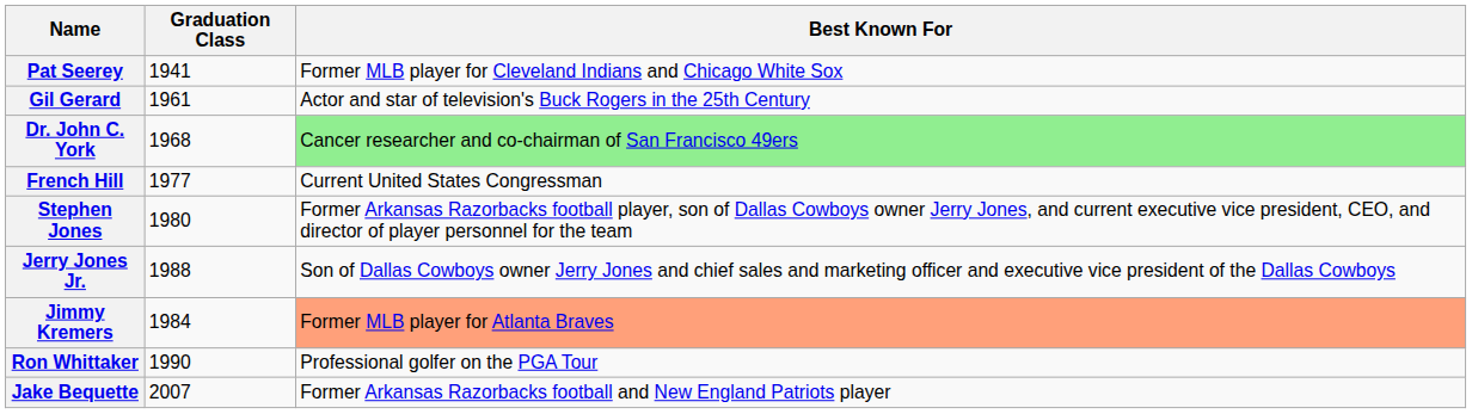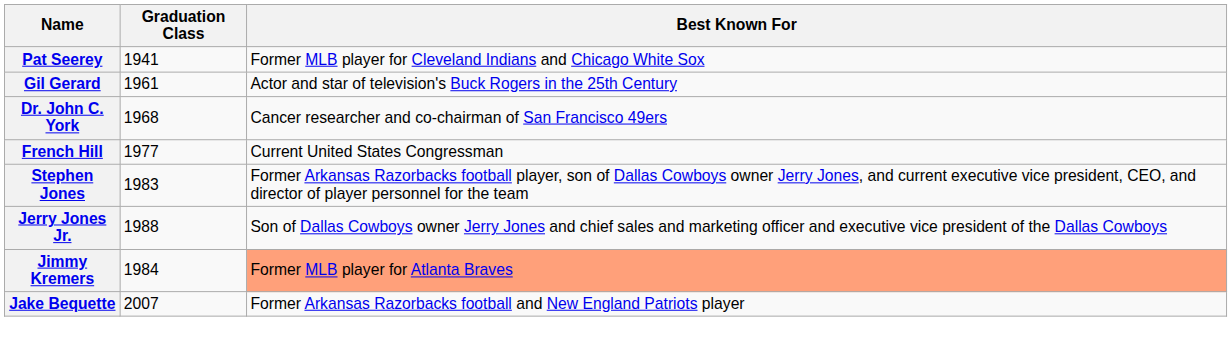Dr. John C. York | Best Known For: lightgreen background -> no background
Stephen Jones | Graduation Class: 1980 -> 1983
- row: Ron Whittaker | 1990 | Professional golfer on the PGA Tour
